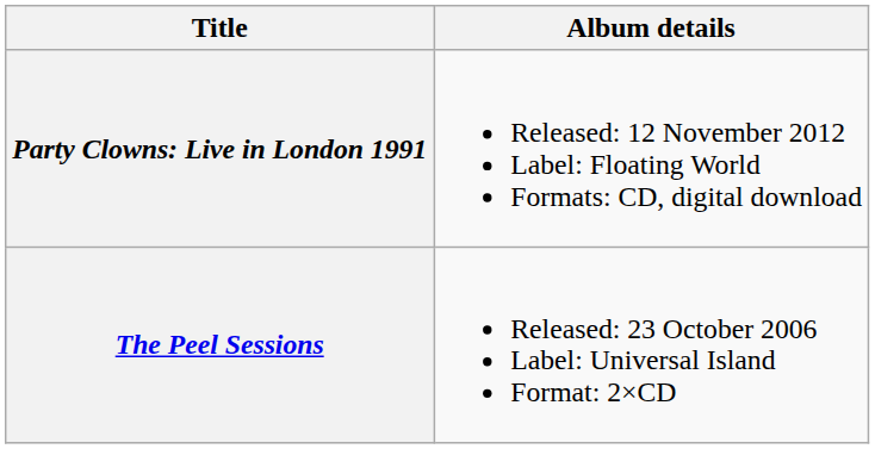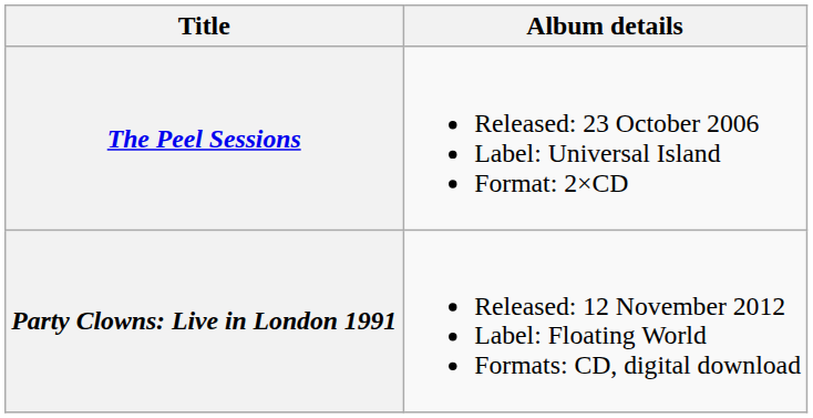rows swapped: The Peel Sessions <-> Party Clowns: Live in London 1991
